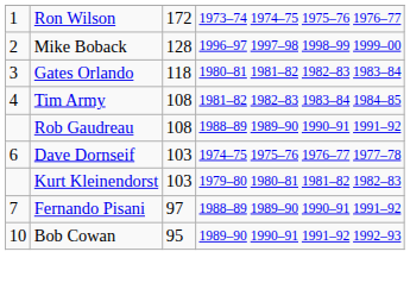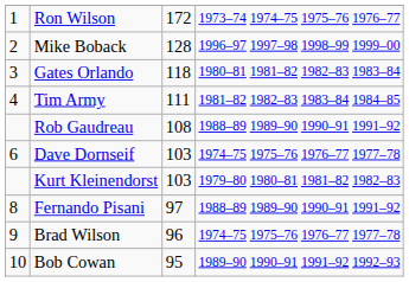Tim Army | column 3: 108 -> 111
Fernando Pisani | column 1: 7 -> 8
+ row: 9 | Brad Wilson | 96 | 1974–75 1975–76 1976–77 1977–78
